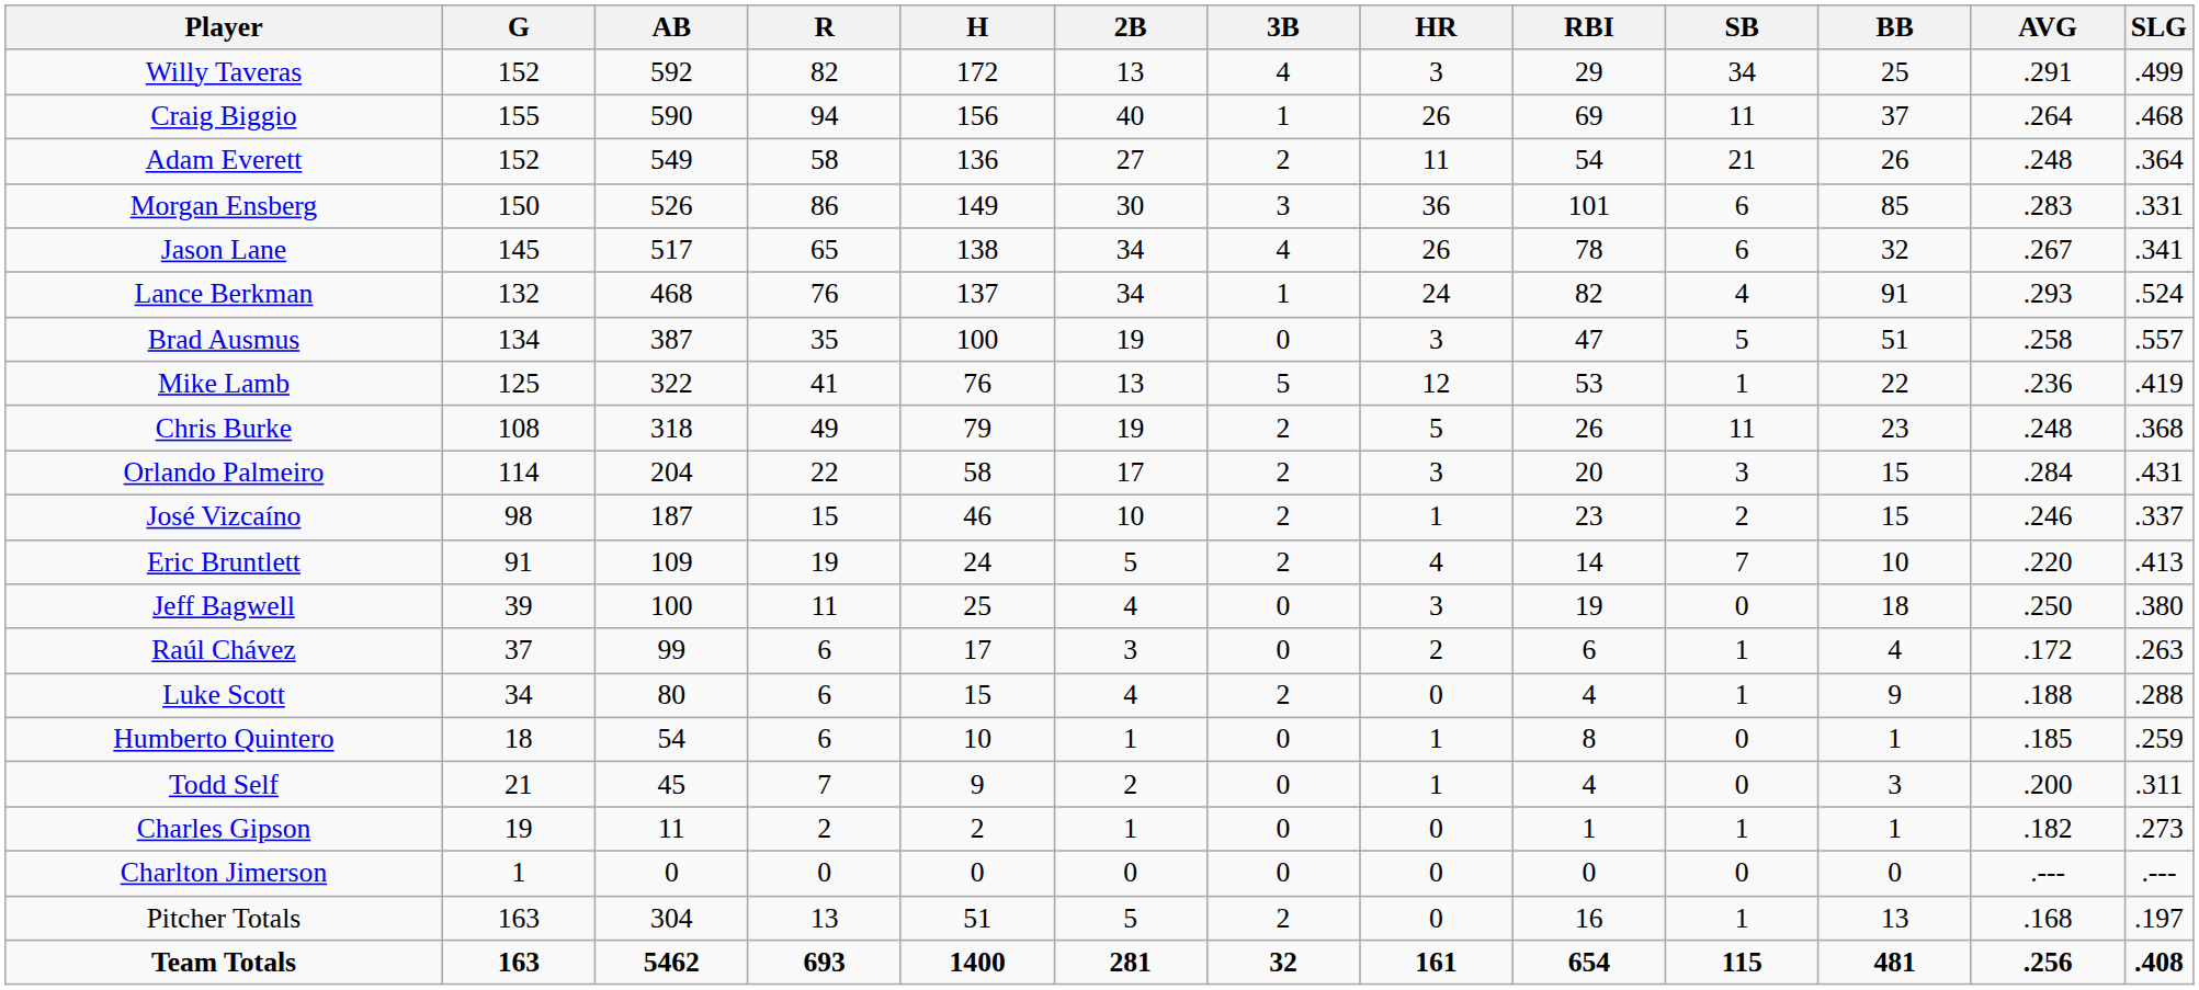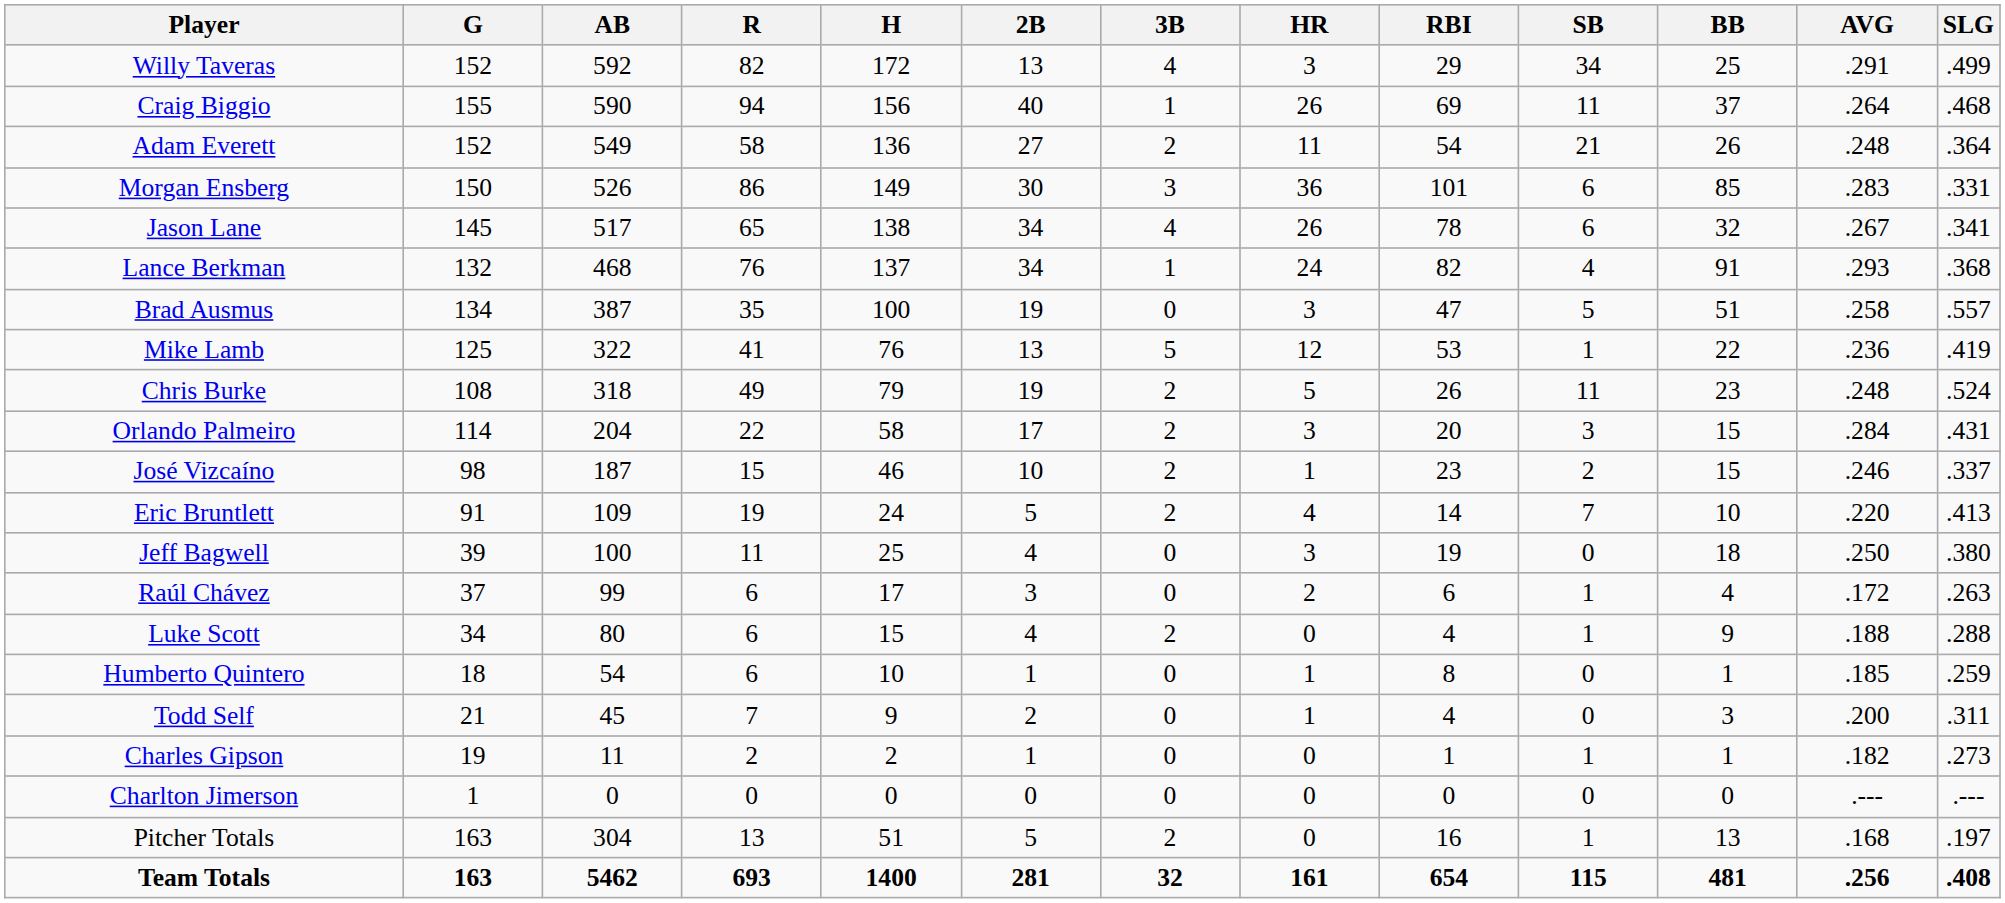Lance Berkman | SLG: .524 -> .368
Chris Burke | SLG: .368 -> .524
